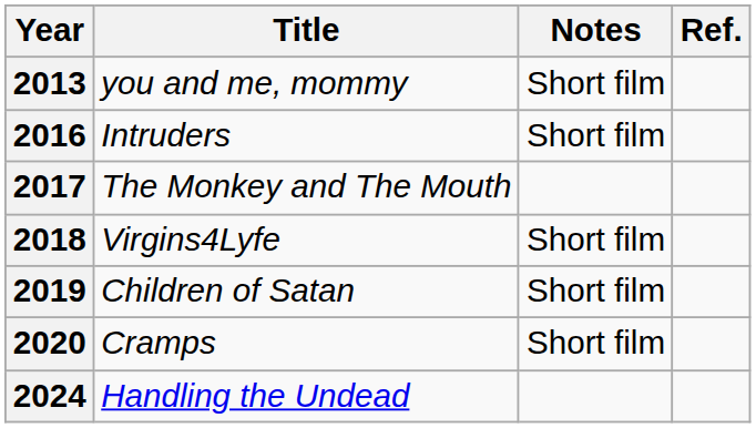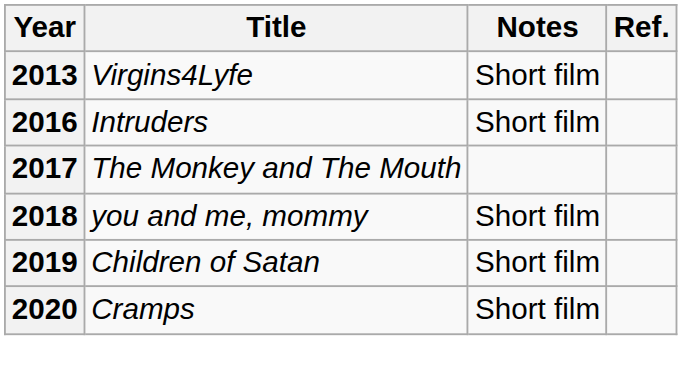2013 | Title: you and me, mommy -> Virgins4Lyfe
2018 | Title: Virgins4Lyfe -> you and me, mommy
- row: 2024 | Handling the Undead
